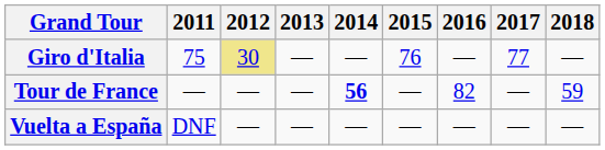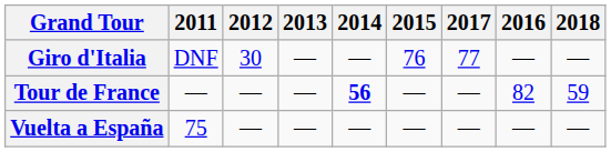columns swapped: 2016 <-> 2017
Giro d'Italia | 2011: 75 -> DNF
Giro d'Italia | 2012: khaki background -> no background
Vuelta a España | 2011: DNF -> 75
